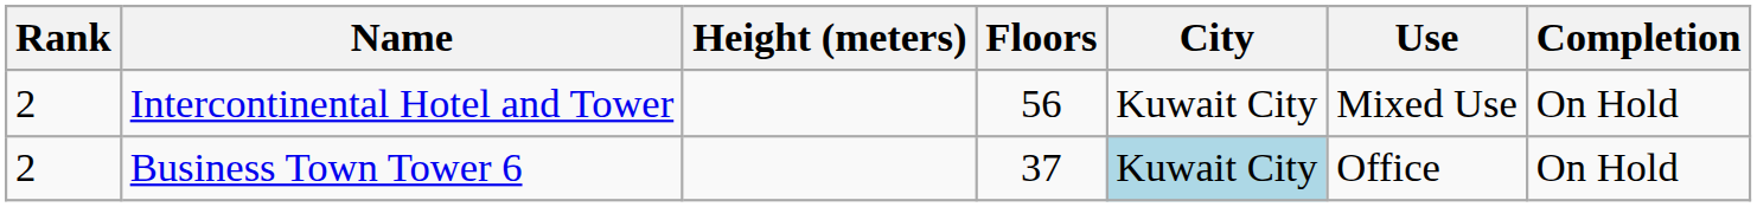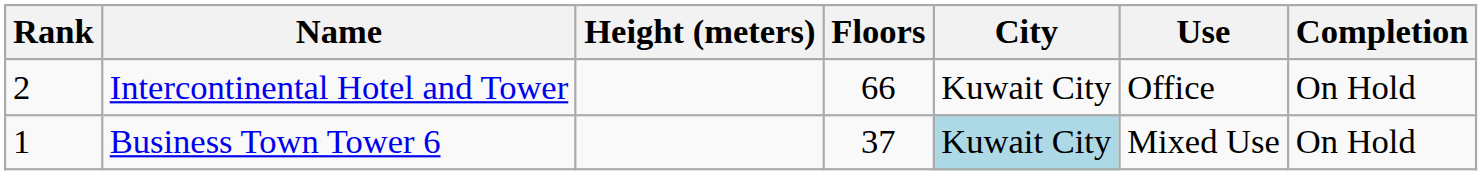Intercontinental Hotel and Tower | Floors: 56 -> 66
Intercontinental Hotel and Tower | Use: Mixed Use -> Office
Business Town Tower 6 | Rank: 2 -> 1
Business Town Tower 6 | Use: Office -> Mixed Use
